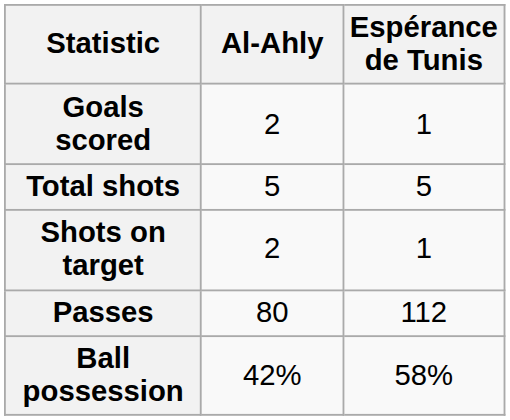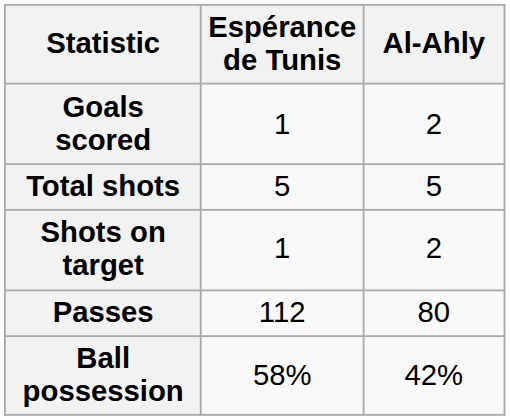columns swapped: Al-Ahly <-> Espérance de Tunis
